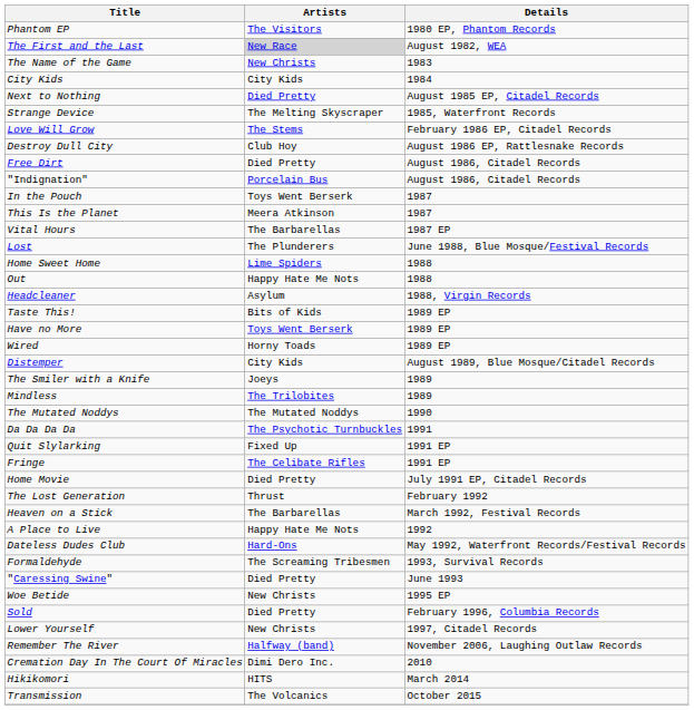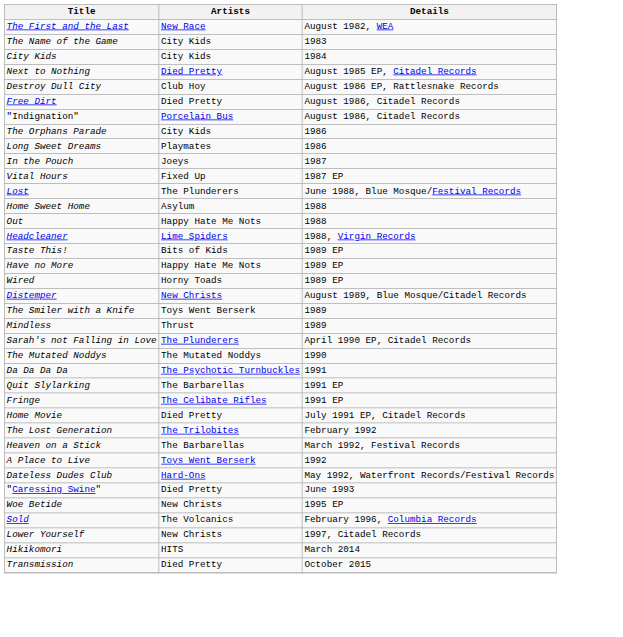- row: Phantom EP | The Visitors | 1980 EP, Phantom Records
The First and the Last | Artists: lightgrey background -> no background
The Name of the Game | Artists: New Christs -> City Kids
- row: Strange Device | The Melting Skyscraper | 1985, Waterfront Records
- row: Love Will Grow | The Stems | February 1986 EP, Citadel Records
+ row: The Orphans Parade | City Kids | 1986
+ row: Long Sweet Dreams | Playmates | 1986
In the Pouch | Artists: Toys Went Berserk -> Joeys
- row: This Is the Planet | Meera Atkinson | 1987
Vital Hours | Artists: The Barbarellas -> Fixed Up
Home Sweet Home | Artists: Lime Spiders -> Asylum
Headcleaner | Artists: Asylum -> Lime Spiders
Have no More | Artists: Toys Went Berserk -> Happy Hate Me Nots
Distemper | Artists: City Kids -> New Christs
The Smiler with a Knife | Artists: Joeys -> Toys Went Berserk
Mindless | Artists: The Trilobites -> Thrust
+ row: Sarah's not Falling in Love | The Plunderers | April 1990 EP, Citadel Records
Quit Slylarking | Artists: Fixed Up -> The Barbarellas
The Lost Generation | Artists: Thrust -> The Trilobites
A Place to Live | Artists: Happy Hate Me Nots -> Toys Went Berserk
- row: Formaldehyde | The Screaming Tribesmen | 1993, Survival Records
Sold | Artists: Died Pretty -> The Volcanics
- row: Remember The River | Halfway (band) | November 2006, Laughing Outlaw Records
- row: Cremation Day In The Court Of Miracles | Dimi Dero Inc. | 2010
Transmission | Artists: The Volcanics -> Died Pretty
